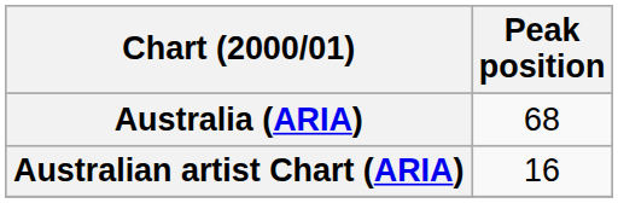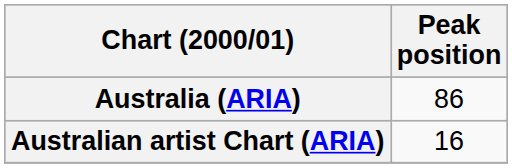Australia (ARIA) | Peak position: 68 -> 86
